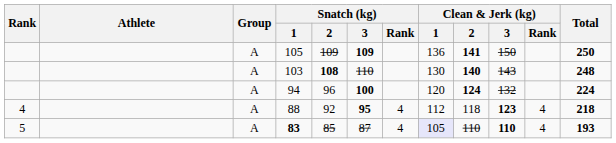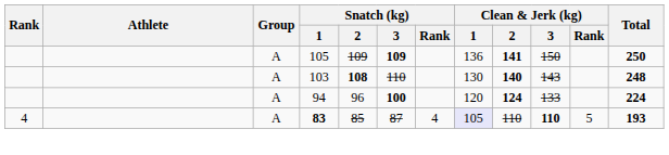94 | Clean & Jerk (kg) / 3: 132 -> 133
- row: 4 | A | 88 | 92 | 95 | 4 | 112 | 118 | 123 | 4 | 218
83 | Rank: 5 -> 4
83 | Clean & Jerk (kg) / Rank: 4 -> 5
